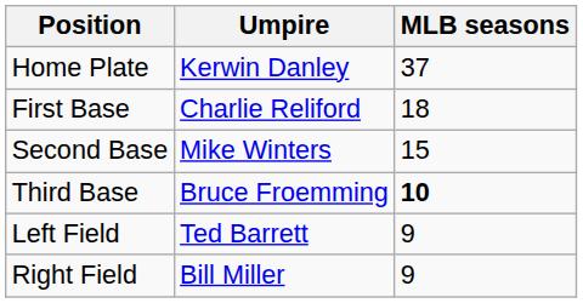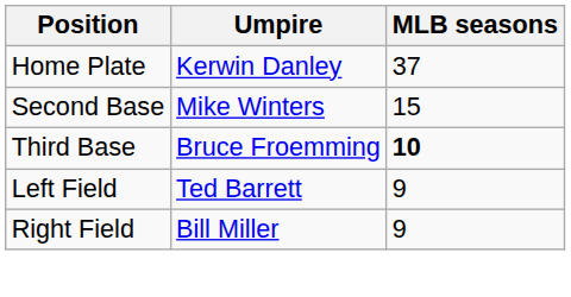- row: First Base | Charlie Reliford | 18
